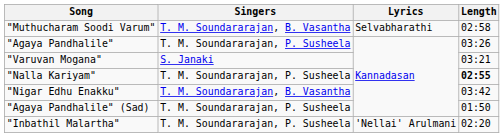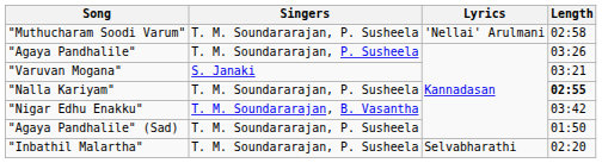"Muthucharam Soodi Varum" | Singers: T. M. Soundararajan, B. Vasantha -> T. M. Soundararajan, P. Susheela
"Muthucharam Soodi Varum" | Lyrics: Selvabharathi -> 'Nellai' Arulmani
"Inbathil Malartha" | Lyrics: 'Nellai' Arulmani -> Selvabharathi
